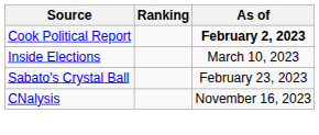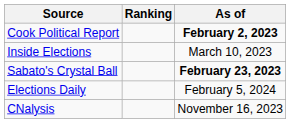Sabato's Crystal Ball | As of: normal -> bold
+ row: Elections Daily | February 5, 2024
